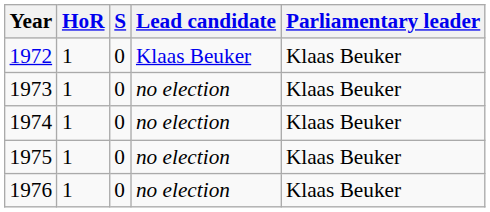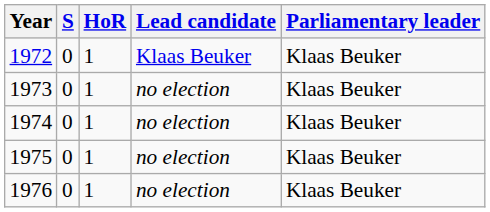columns swapped: HoR <-> S
